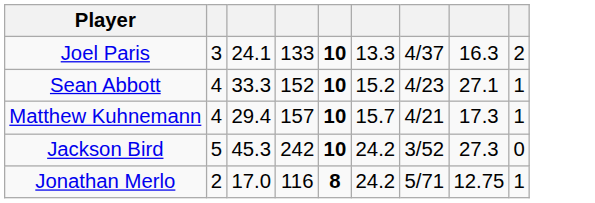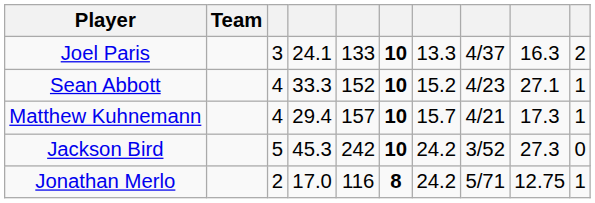+ column: Team
